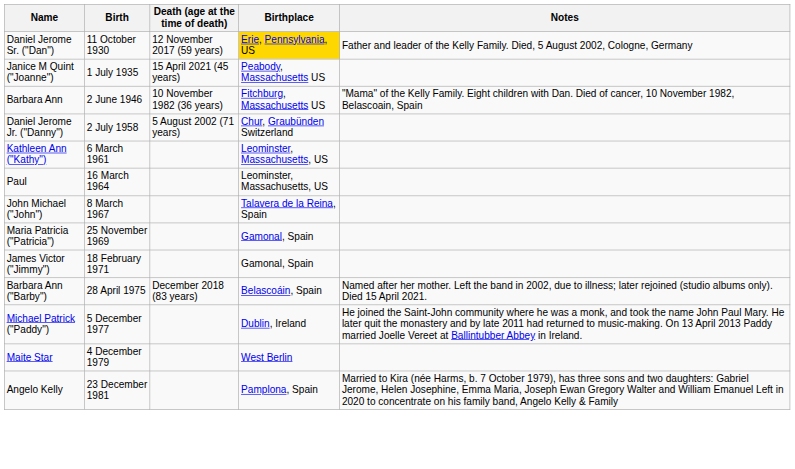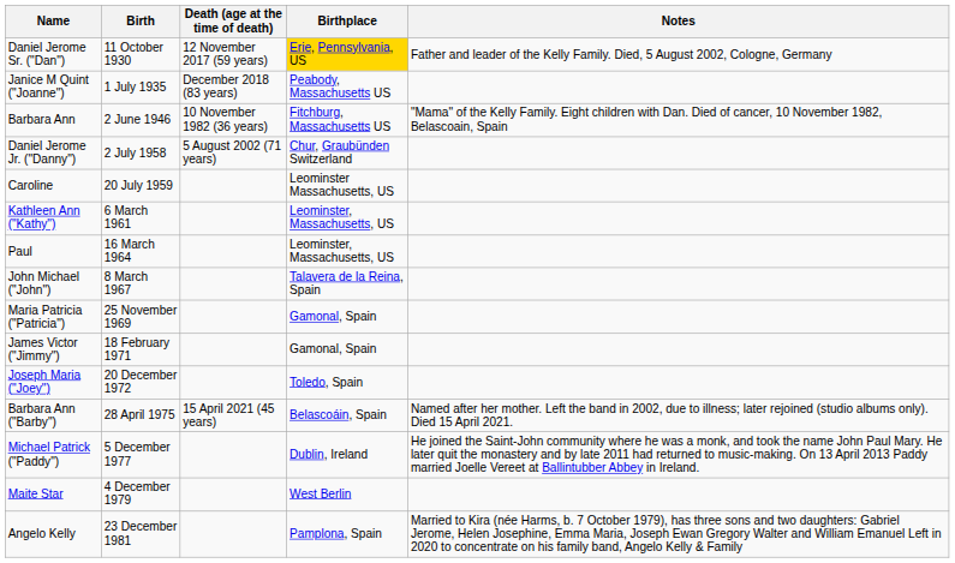Janice M Quint ("Joanne") | Death (age at the time of death): 15 April 2021 (45 years) -> December 2018 (83 years)
+ row: Caroline | 20 July 1959 | Leominster Massachusetts, US
+ row: Joseph Maria ("Joey") | 20 December 1972 | Toledo, Spain
Barbara Ann ("Barby") | Death (age at the time of death): December 2018 (83 years) -> 15 April 2021 (45 years)
